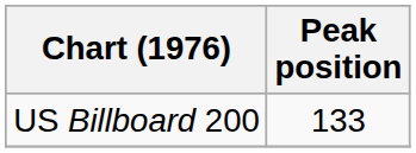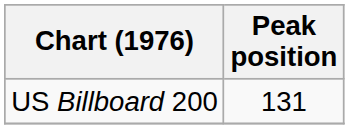US Billboard 200 | Peak position: 133 -> 131
